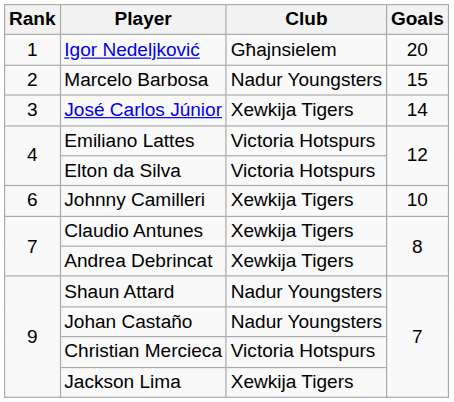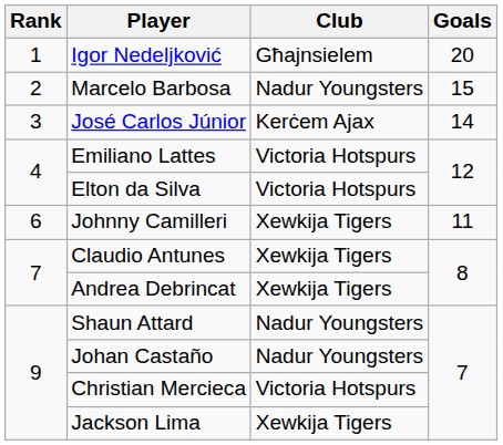José Carlos Júnior | Club: Xewkija Tigers -> Kerċem Ajax
Johnny Camilleri | Goals: 10 -> 11
